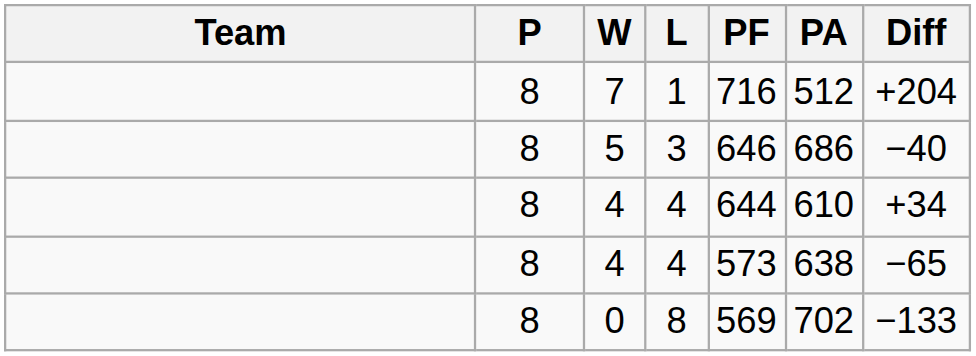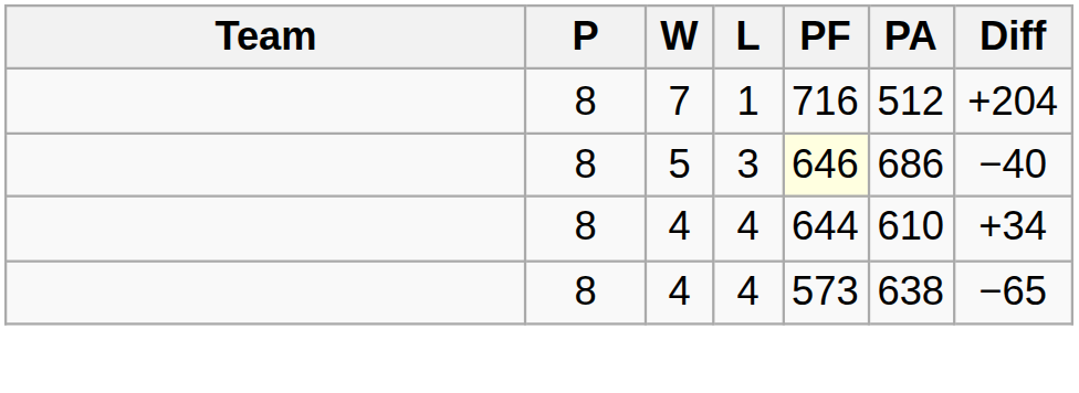5 | PF: no background -> lightyellow background
- row: 8 | 0 | 8 | 569 | 702 | −133
